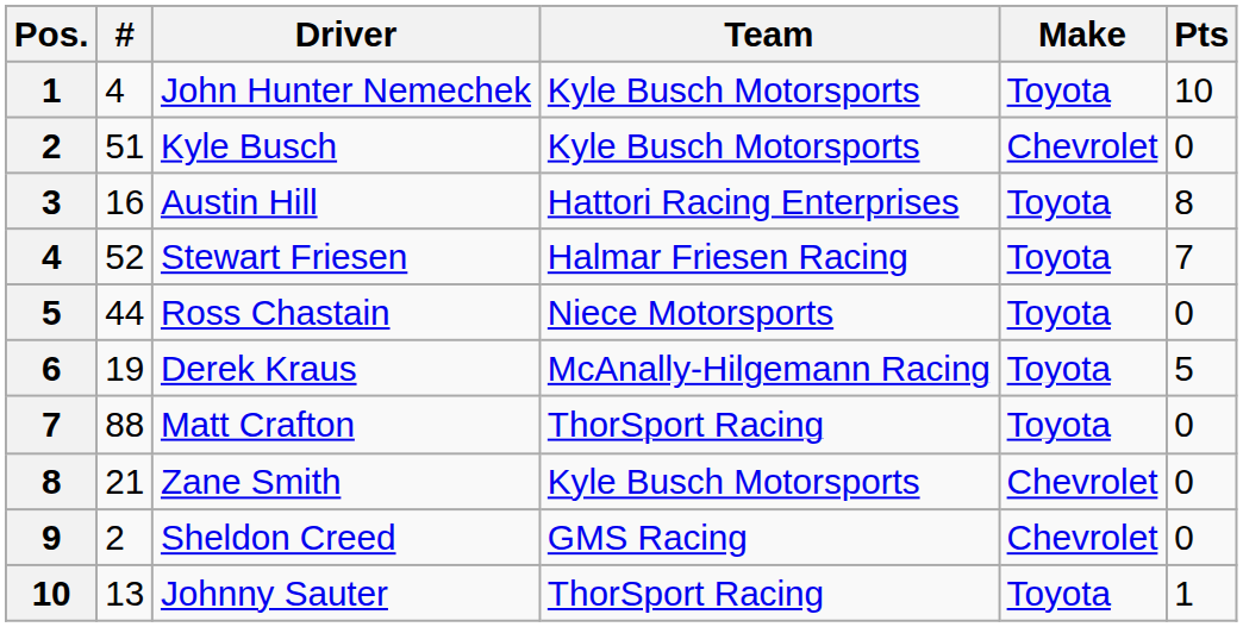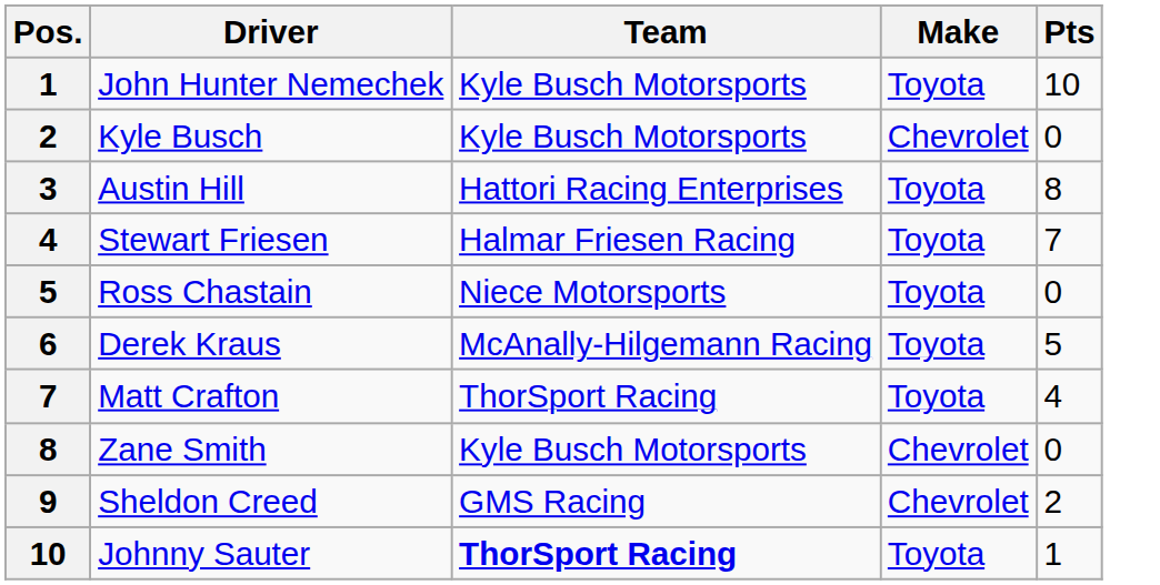- column: # | 4 | 51 | 16 | 52 | 44 | 19 | 88 | 21 | 2 | 13
Matt Crafton | Pts: 0 -> 4
Sheldon Creed | Pts: 0 -> 2
Johnny Sauter | Team: normal -> bold
